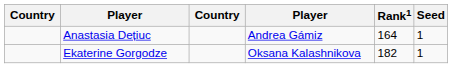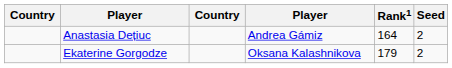Anastasia Dețiuc | Seed: 1 -> 2
Ekaterine Gorgodze | Rank1: 182 -> 179
Ekaterine Gorgodze | Seed: 1 -> 2
